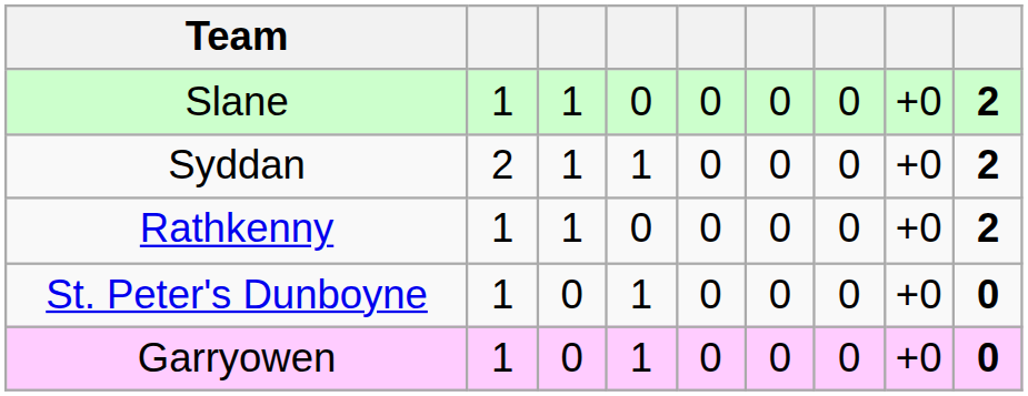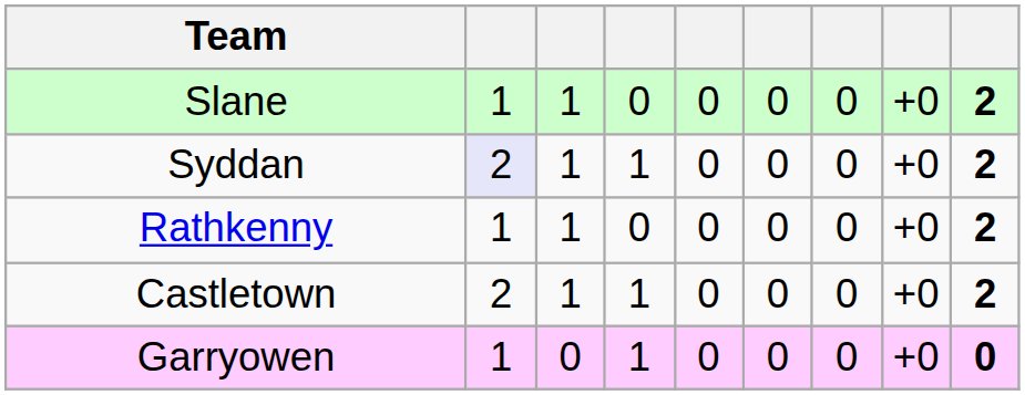Syddan | column 2: no background -> lavender background
+ row: Castletown | 2 | 1 | 1 | 0 | 0 | 0 | +0 | 2
- row: St. Peter's Dunboyne | 1 | 0 | 1 | 0 | 0 | 0 | +0 | 0
